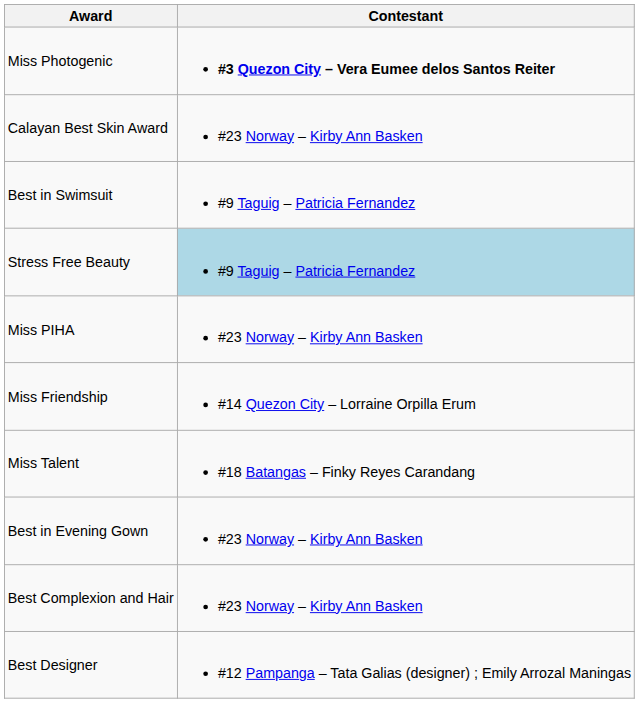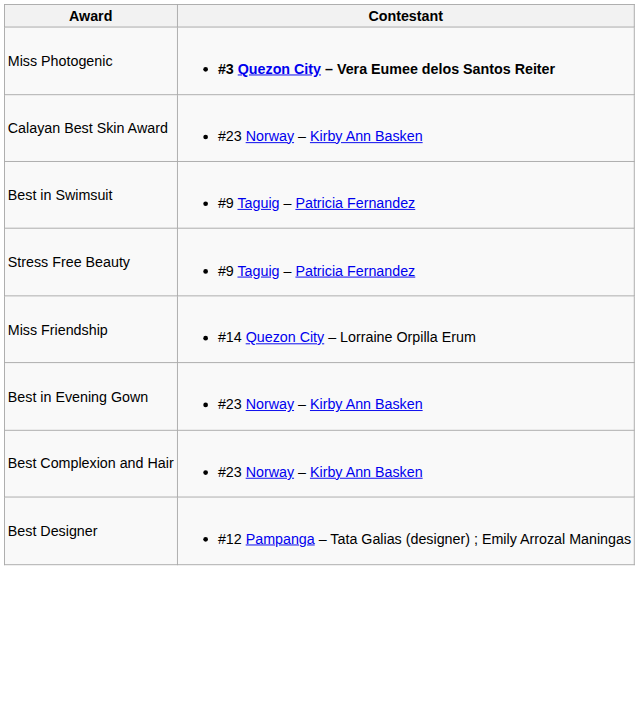Stress Free Beauty | Contestant: lightblue background -> no background
- row: Miss PIHA | #23 Norway – Kirby Ann Basken
- row: Miss Talent | #18 Batangas – Finky Reyes Carandang
